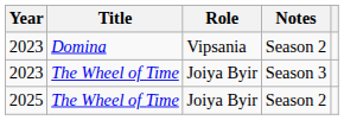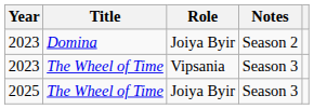2023 / Domina | Role: Vipsania -> Joiya Byir
2023 / The Wheel of Time | Role: Joiya Byir -> Vipsania
2025 | Notes: Season 2 -> Season 3
